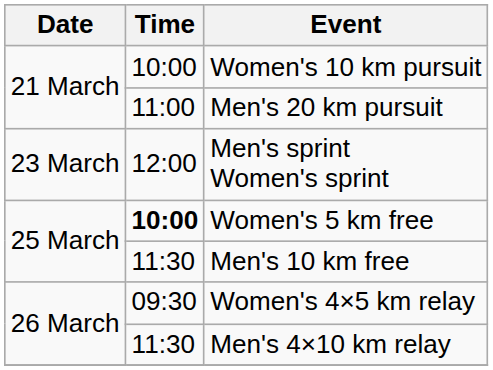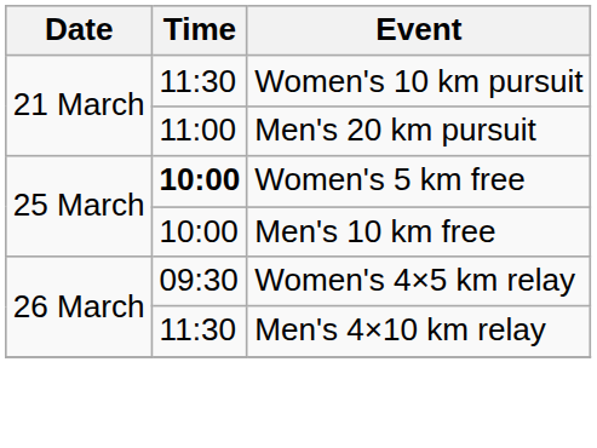Women's 10 km pursuit | Time: 10:00 -> 11:30
- row: 23 March | 12:00 | Men's sprint Women's sprint
Men's 10 km free | Time: 11:30 -> 10:00
